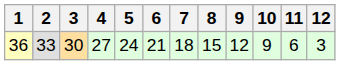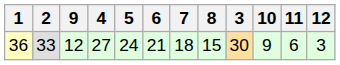columns swapped: 3 <-> 9
